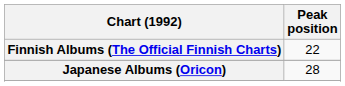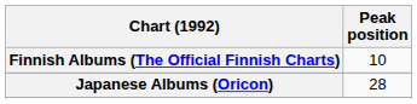Finnish Albums (The Official Finnish Charts) | Peak position: 22 -> 10
